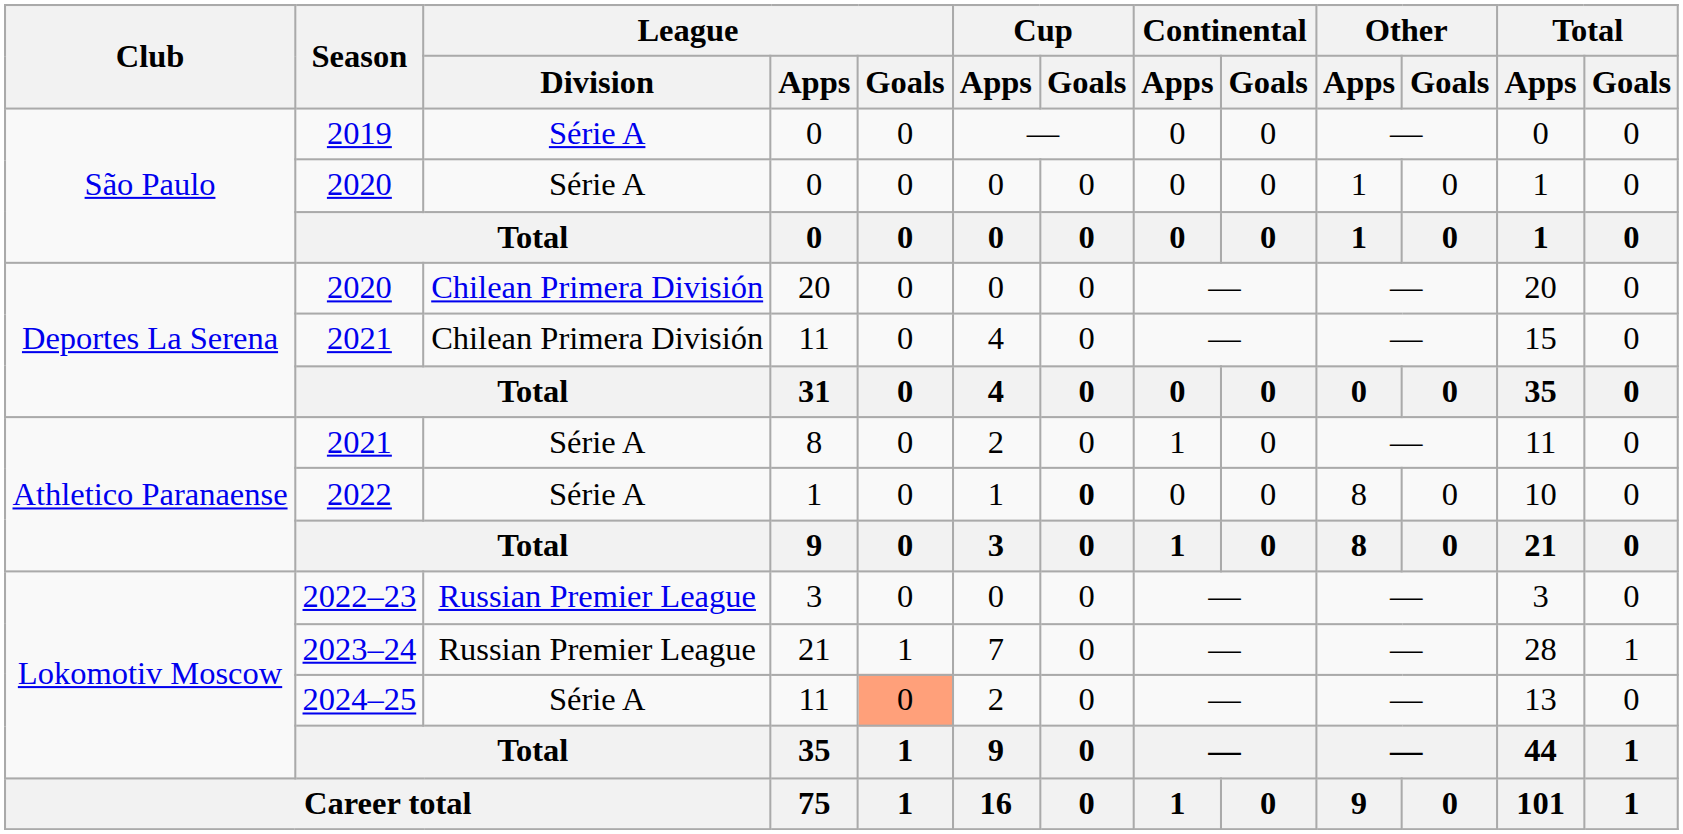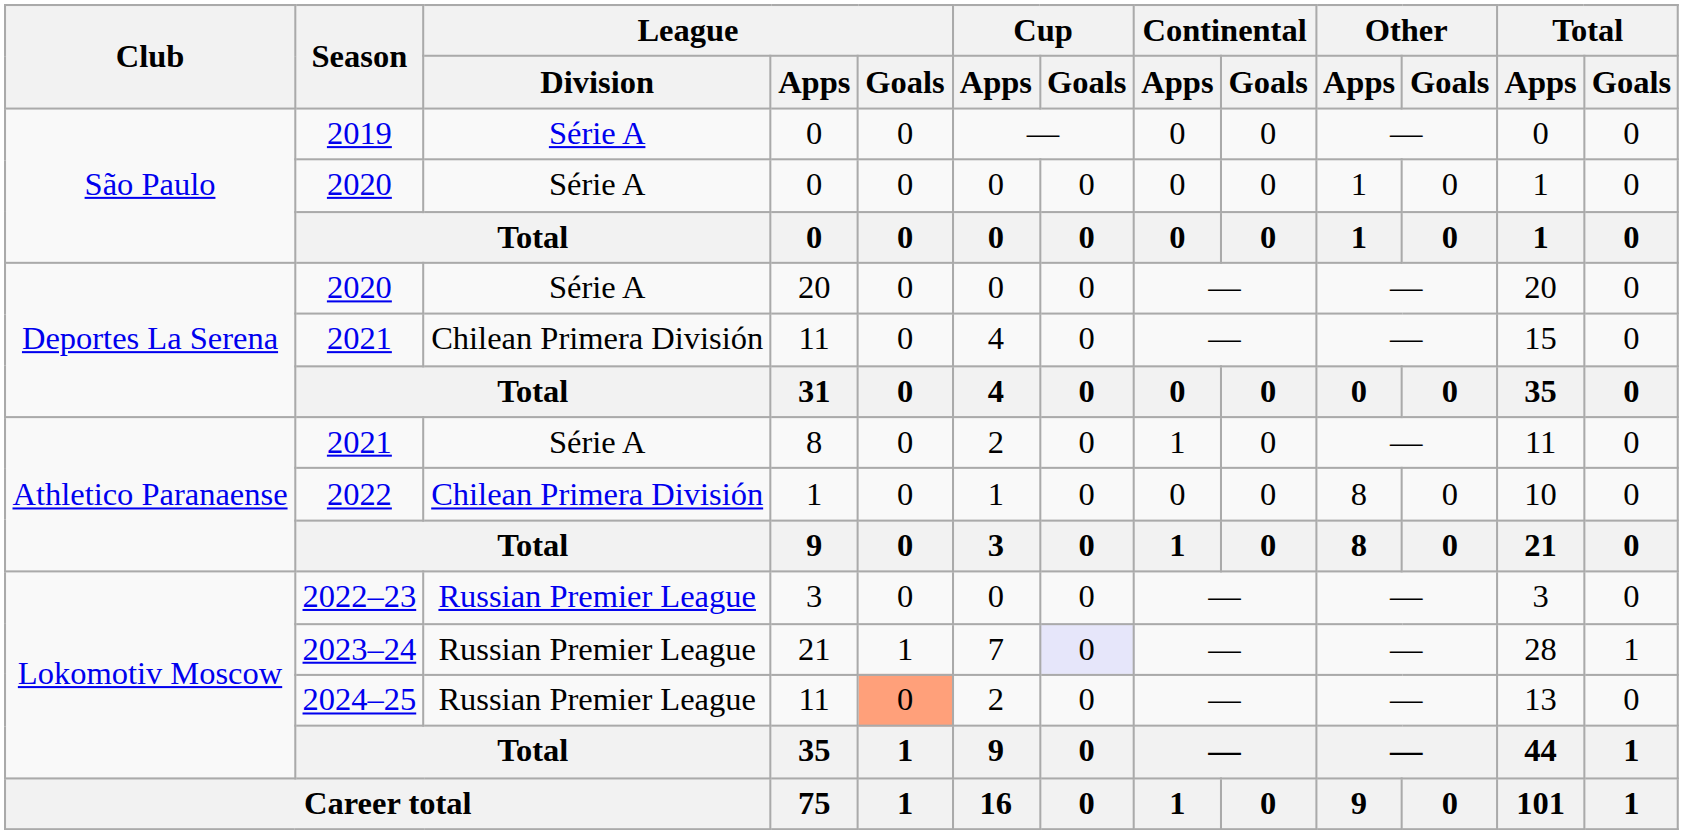2020 / 20 | League / Division: Chilean Primera División -> Série A
2022 | League / Division: Série A -> Chilean Primera División
2022 | Cup / Goals: bold -> normal
2023–24 | Cup / Goals: no background -> lavender background
2024–25 | League / Division: Série A -> Russian Premier League
